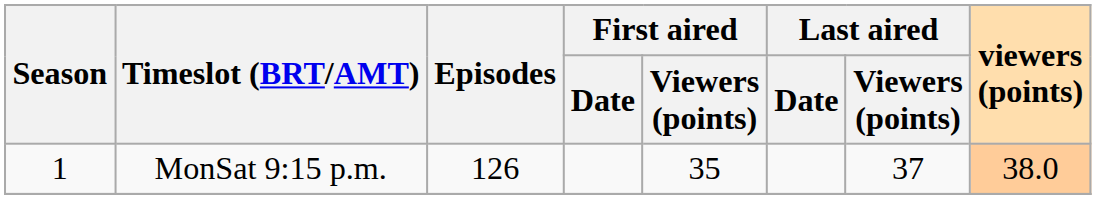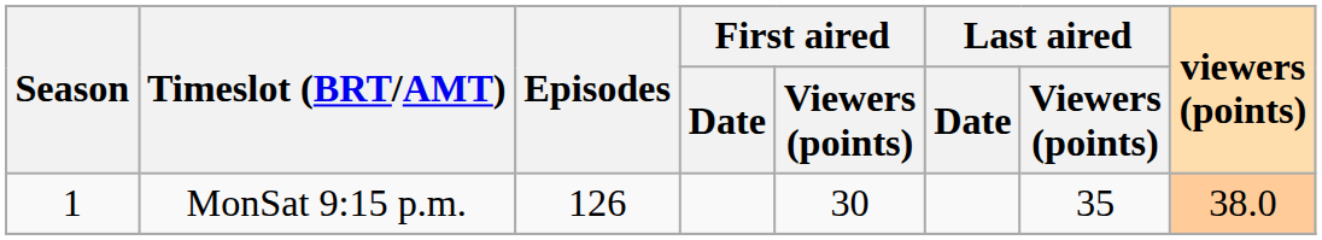MonSat 9:15 p.m. | First aired / Viewers (points): 35 -> 30
MonSat 9:15 p.m. | Last aired / Viewers (points): 37 -> 35
